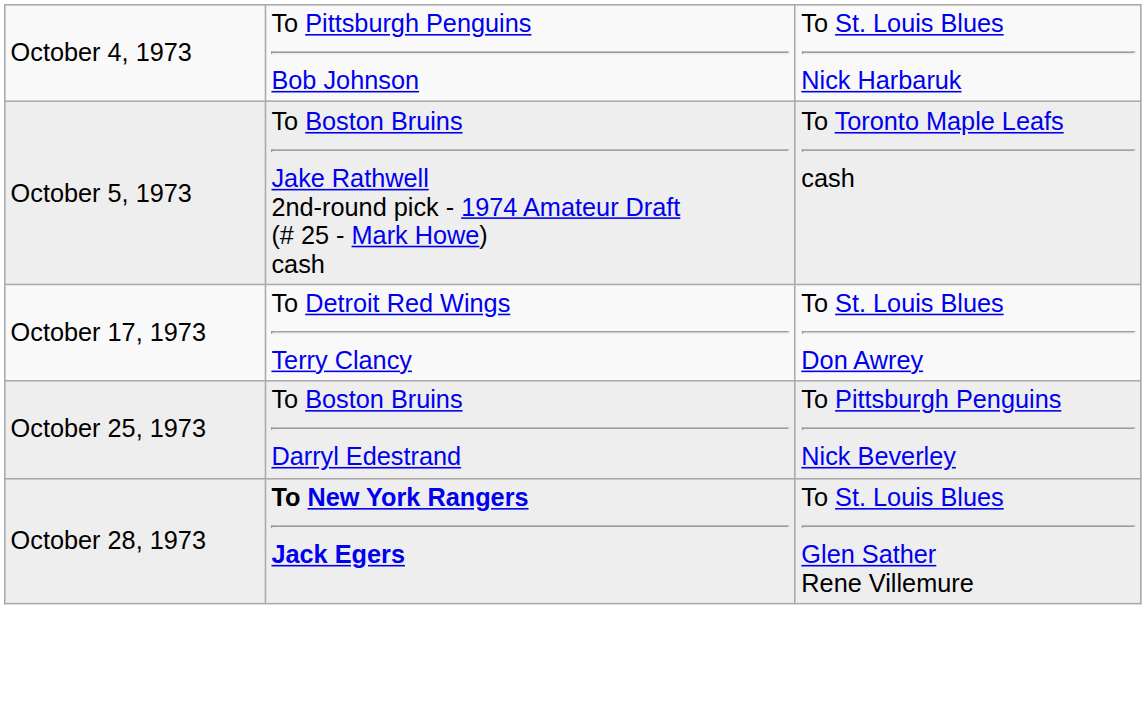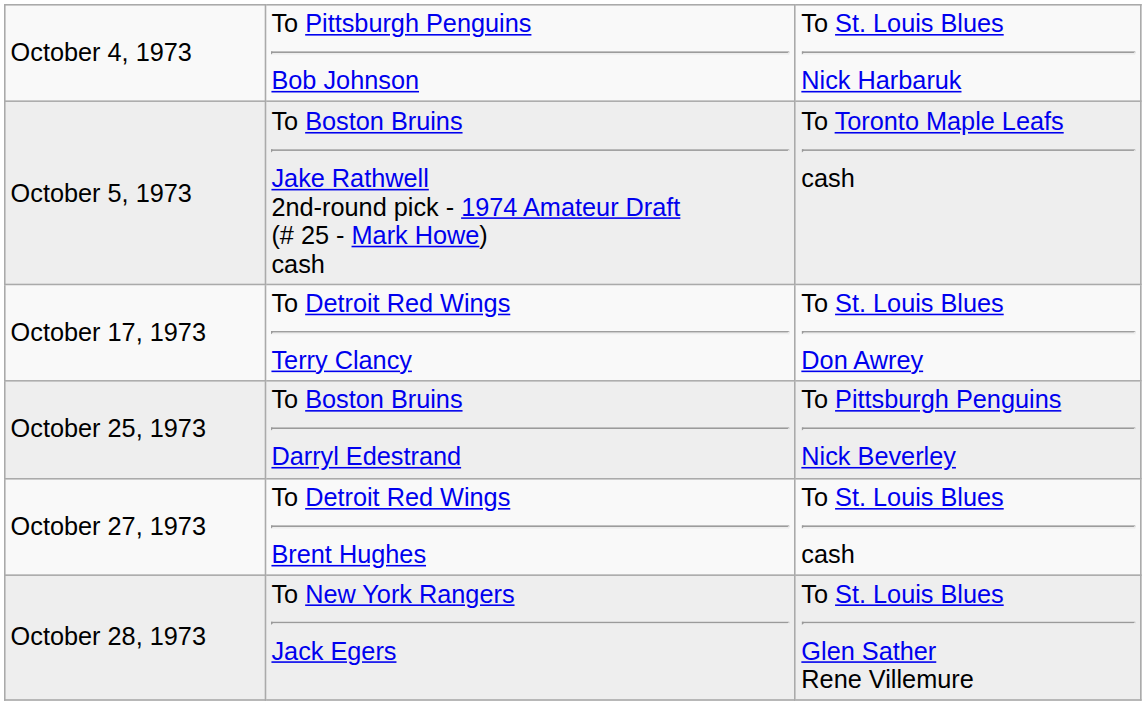+ row: October 27, 1973 | To Detroit Red Wings Brent Hughes | To St. Louis Blues cash
October 28, 1973 | column 2: bold -> normal
